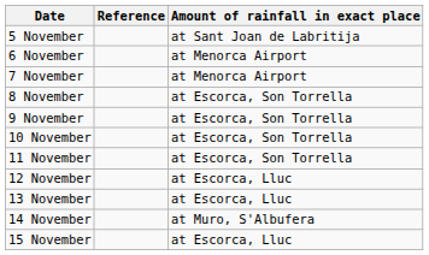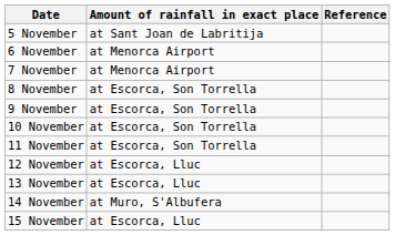columns swapped: Amount of rainfall in exact place <-> Reference
